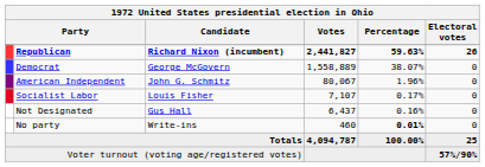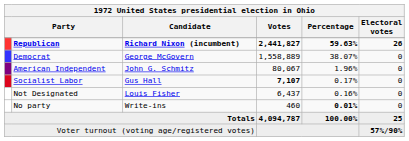Socialist Labor | Candidate: Louis Fisher -> Gus Hall
Socialist Labor | Votes: normal -> bold
Not Designated | Candidate: Gus Hall -> Louis Fisher
